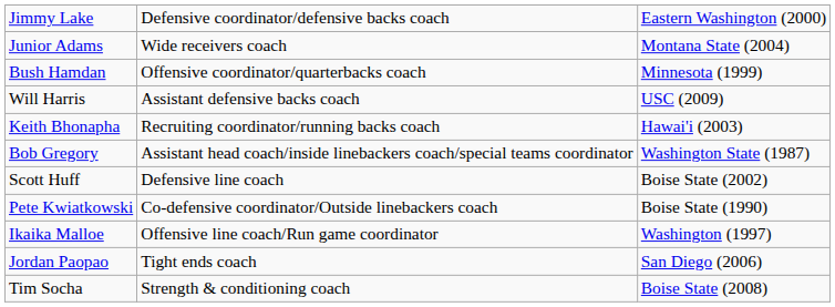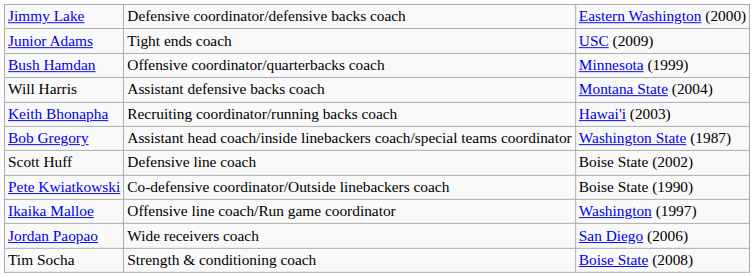Junior Adams | column 2: Wide receivers coach -> Tight ends coach
Junior Adams | column 3: Montana State (2004) -> USC (2009)
Will Harris | column 3: USC (2009) -> Montana State (2004)
Jordan Paopao | column 2: Tight ends coach -> Wide receivers coach
